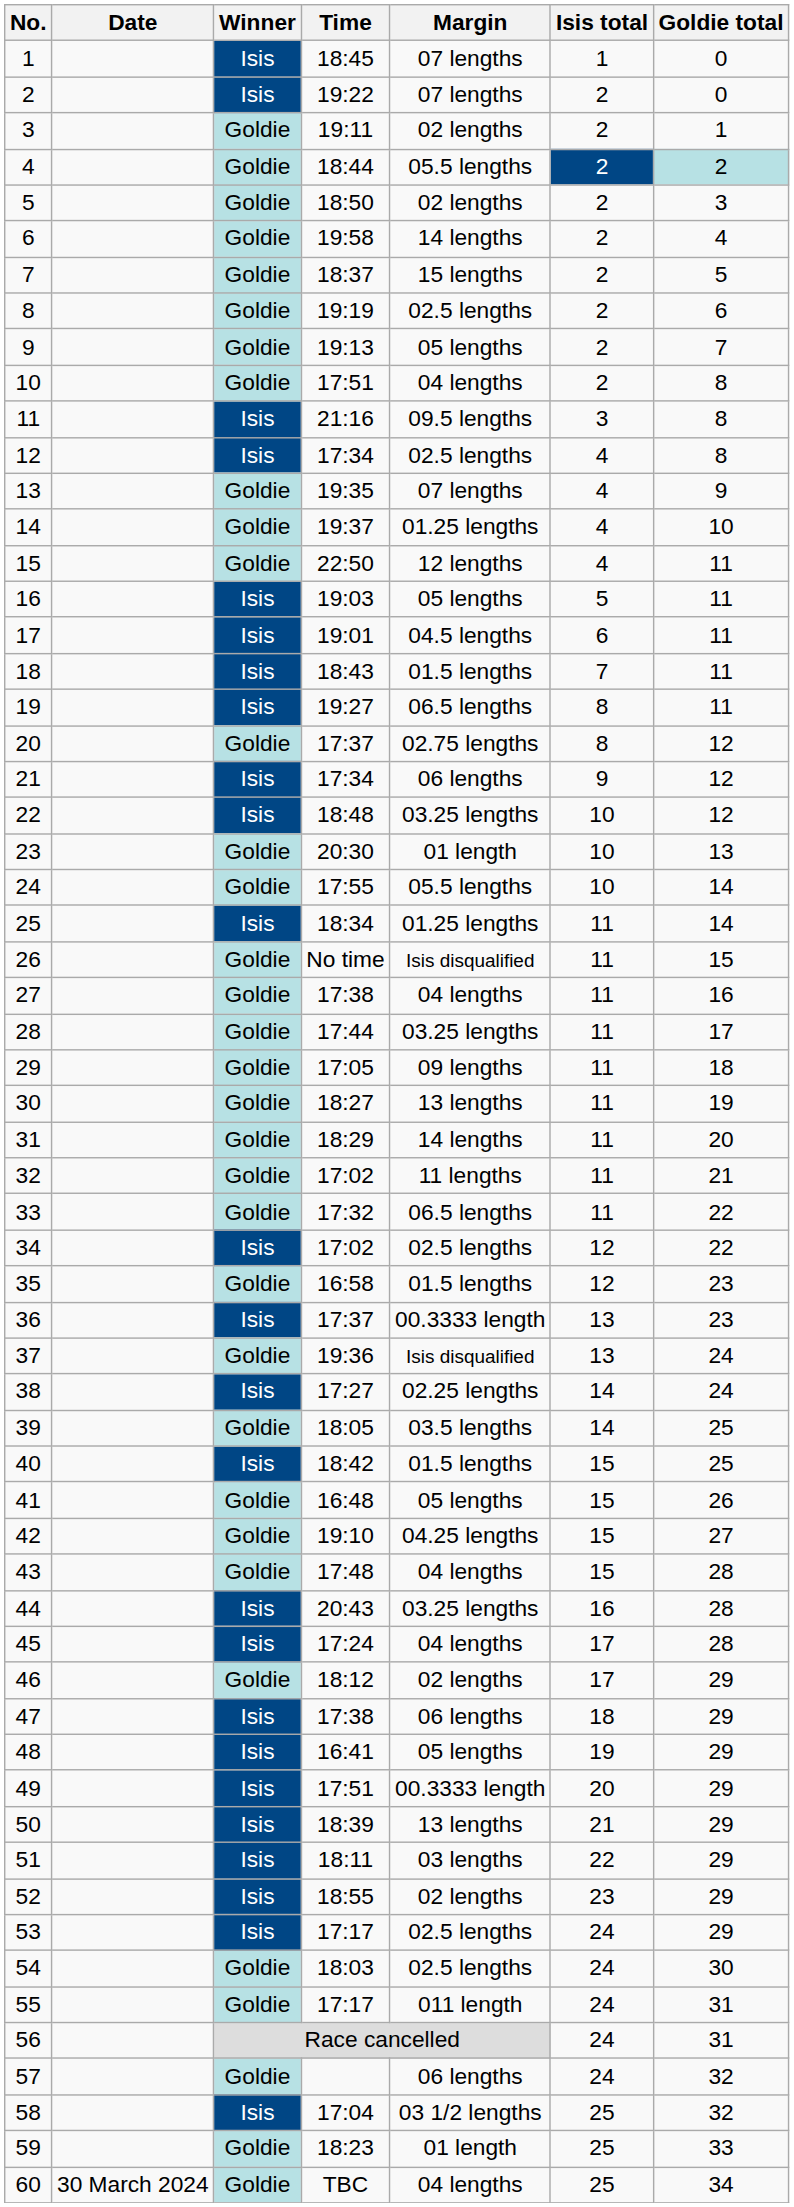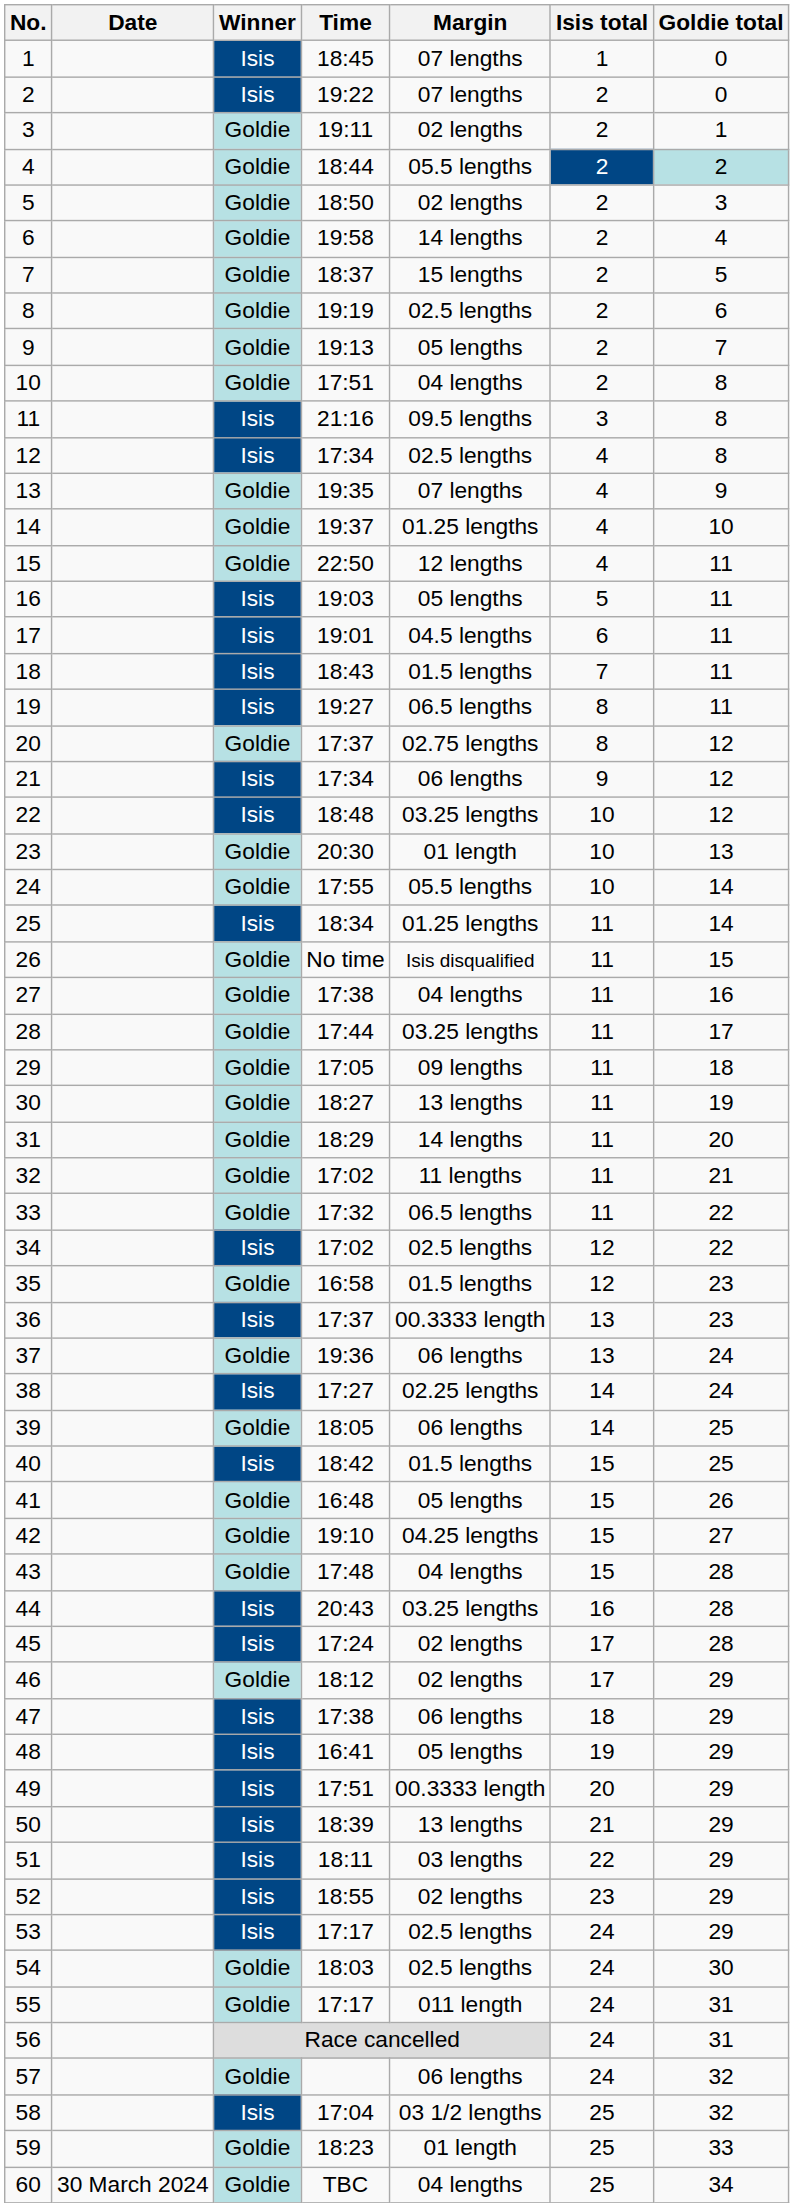37 | Margin: Isis disqualified -> 06 lengths
39 | Margin: 03.5 lengths -> 06 lengths
45 | Margin: 04 lengths -> 02 lengths
